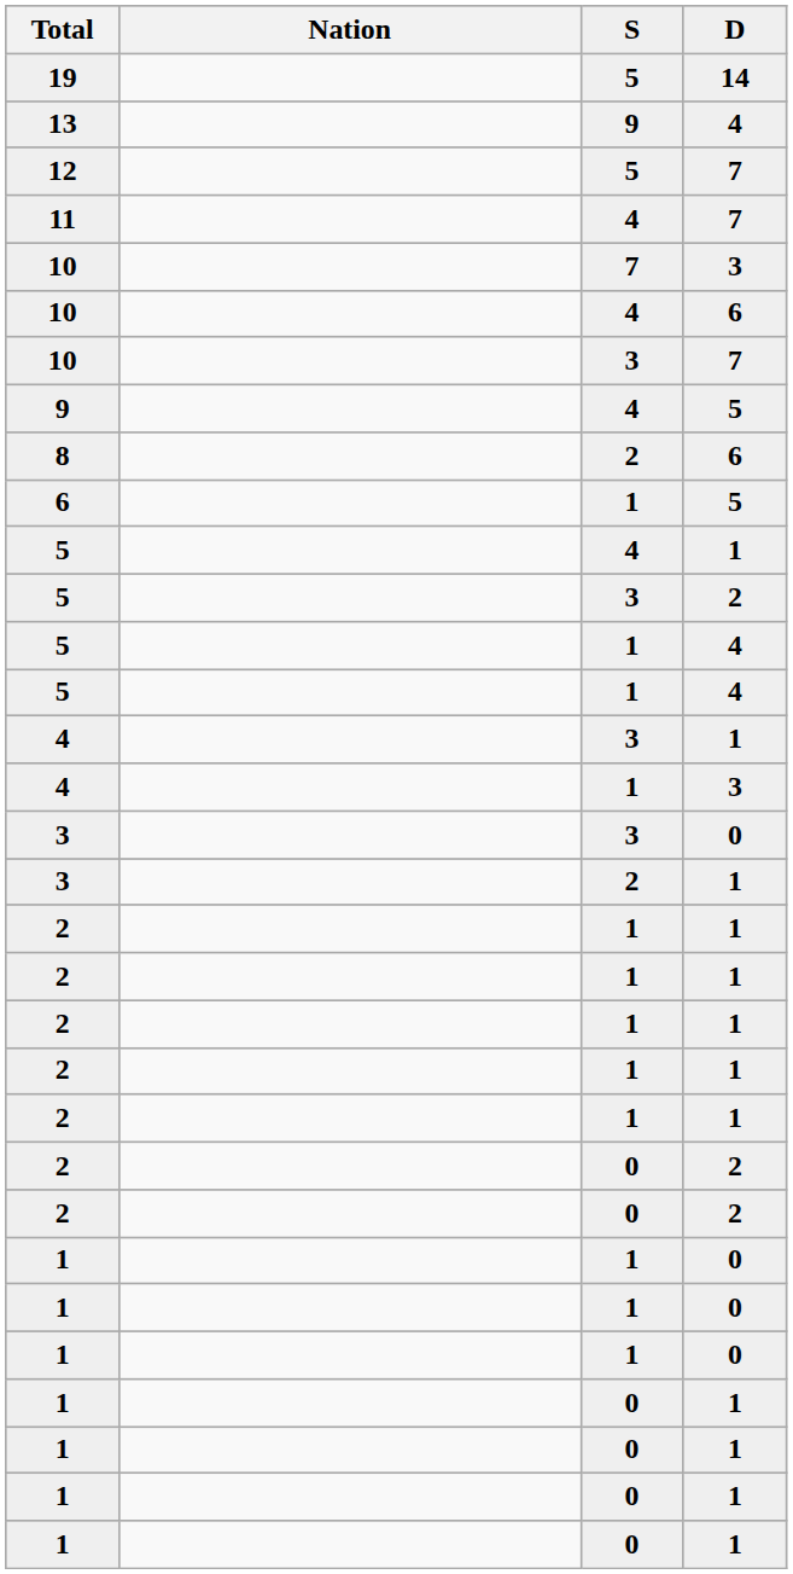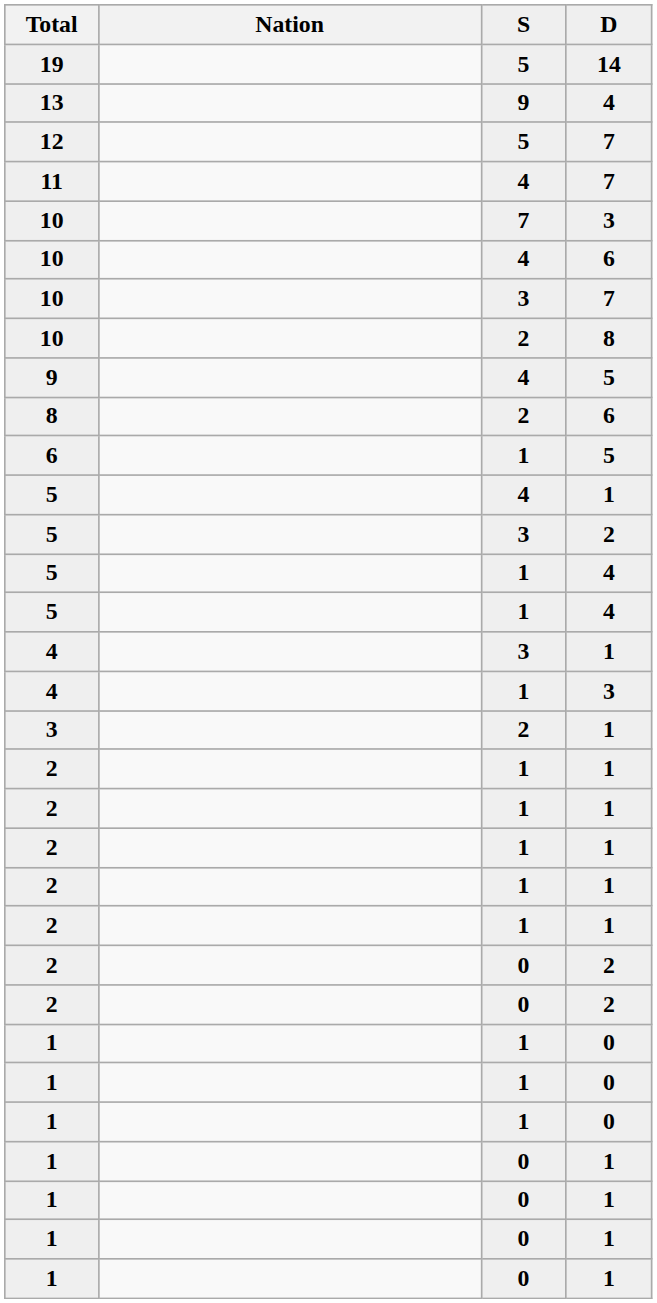+ row: 10 | 2 | 8
- row: 3 | 3 | 0
